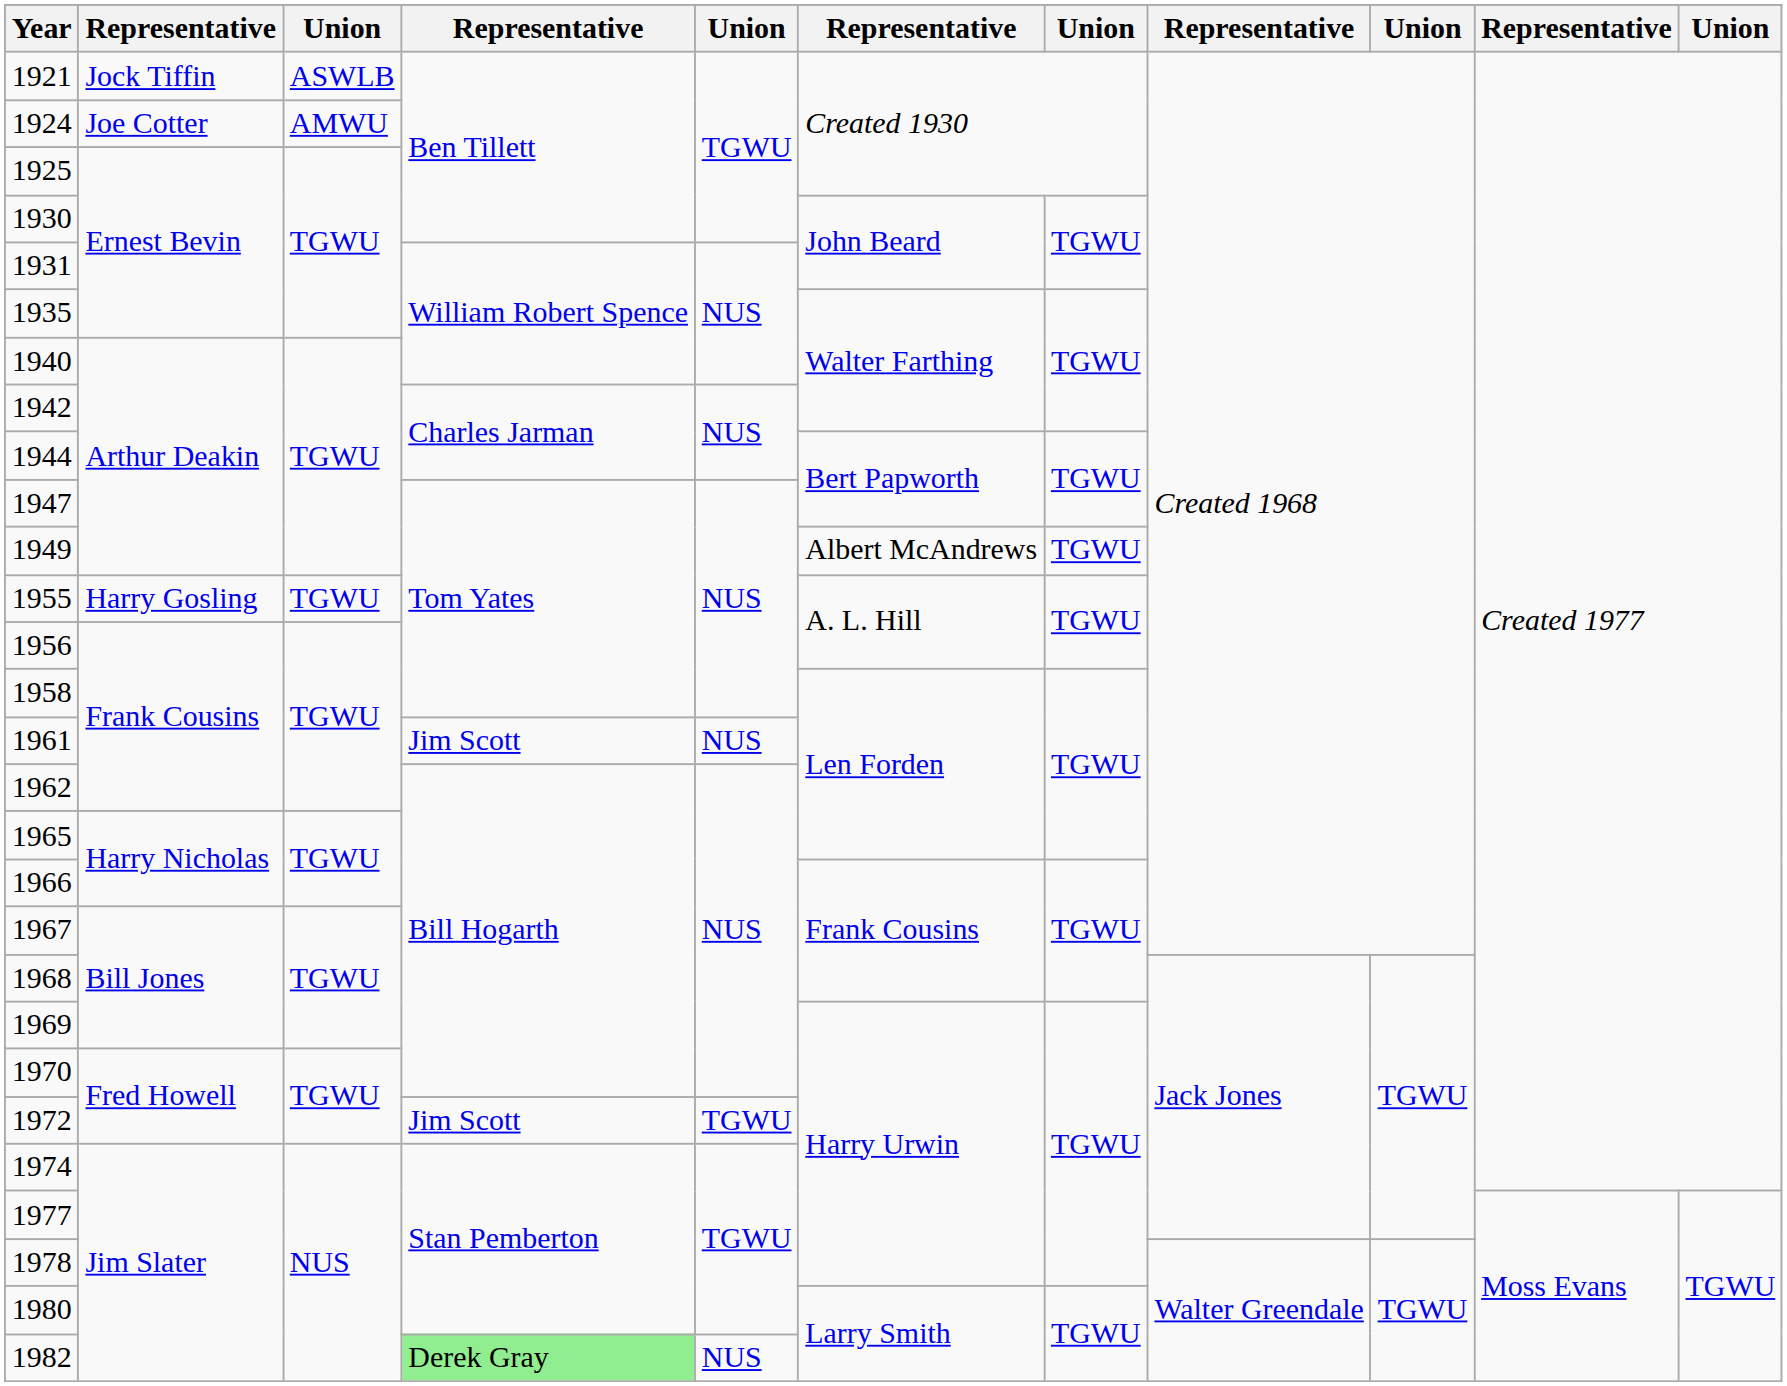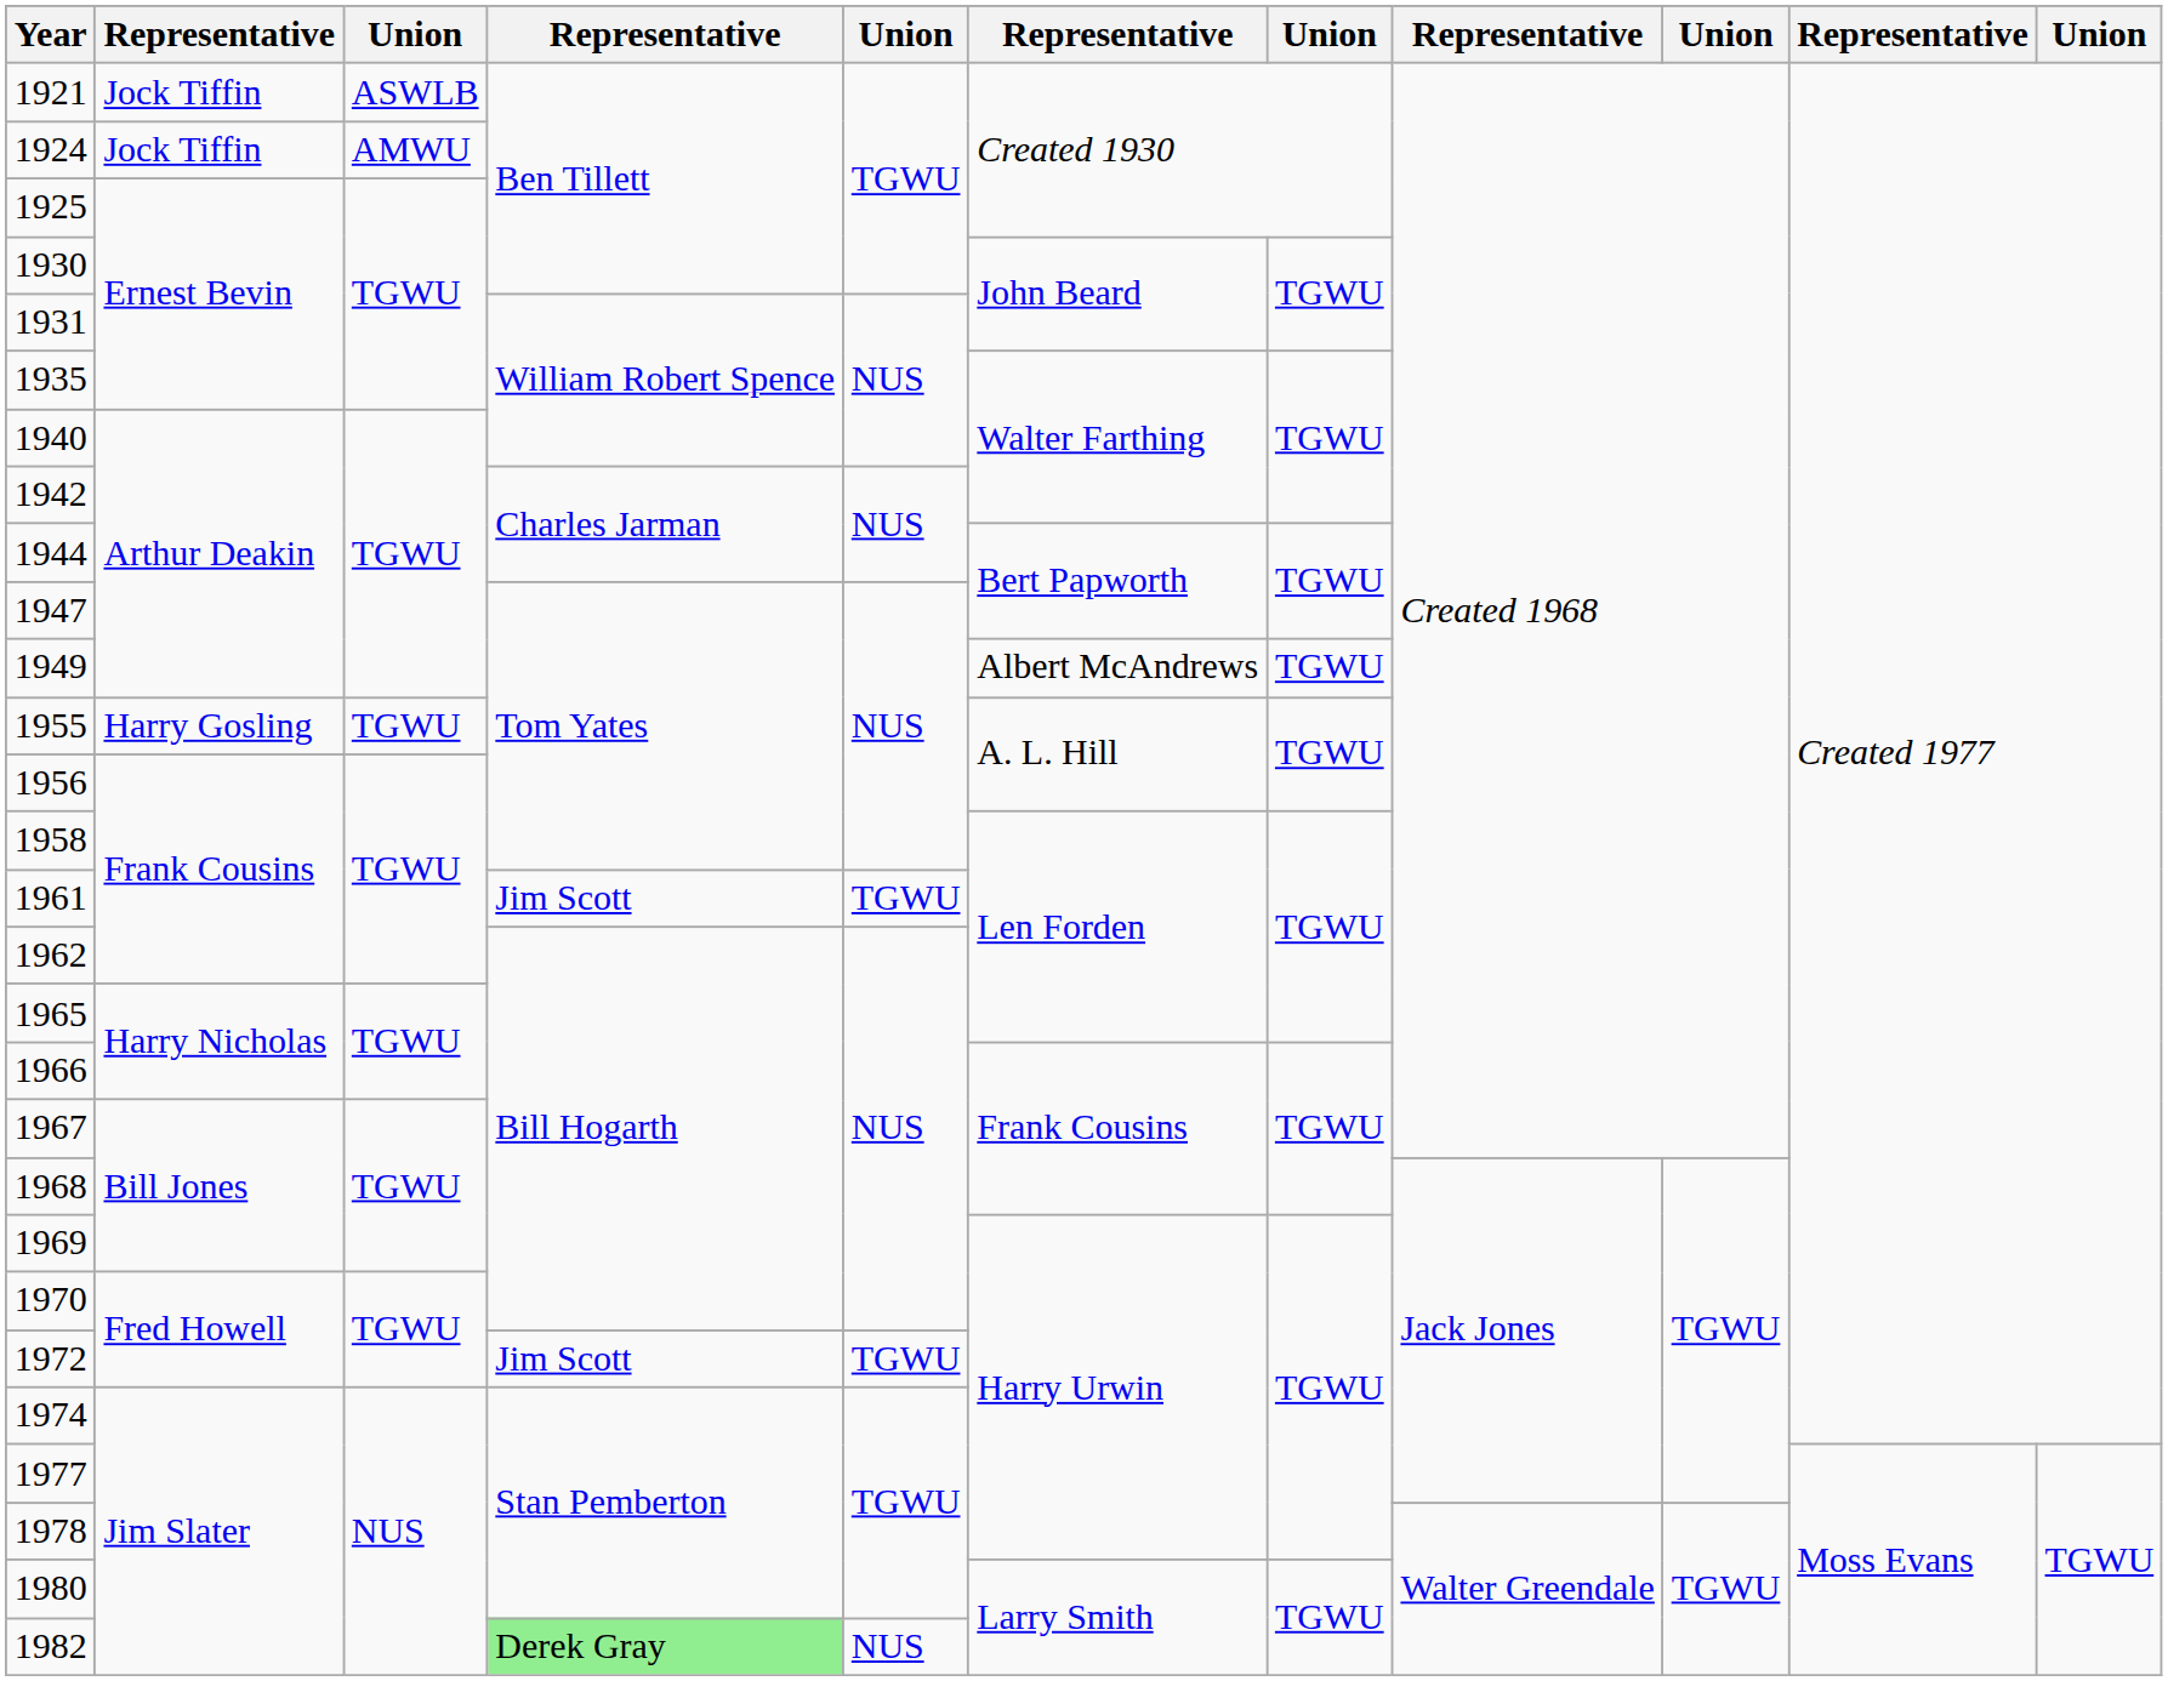1924 | column 2: Joe Cotter -> Jock Tiffin
1961 | column 5: NUS -> TGWU
